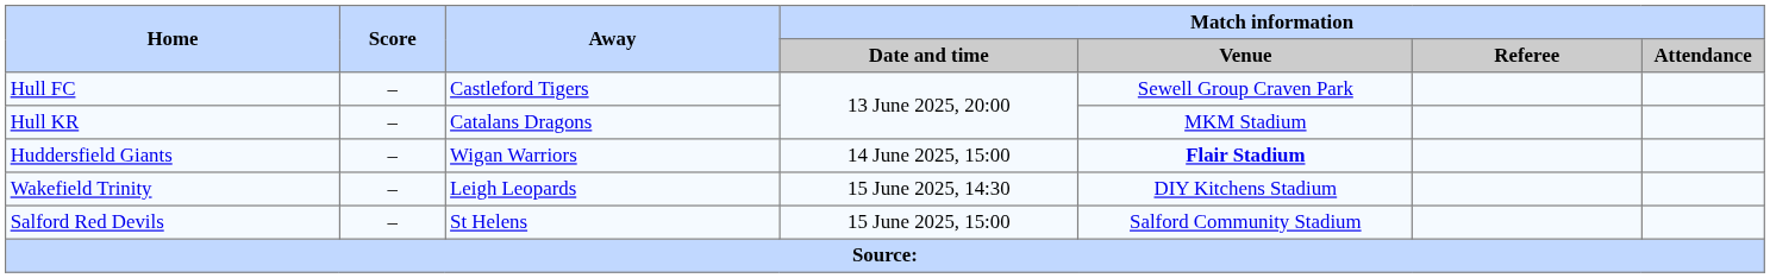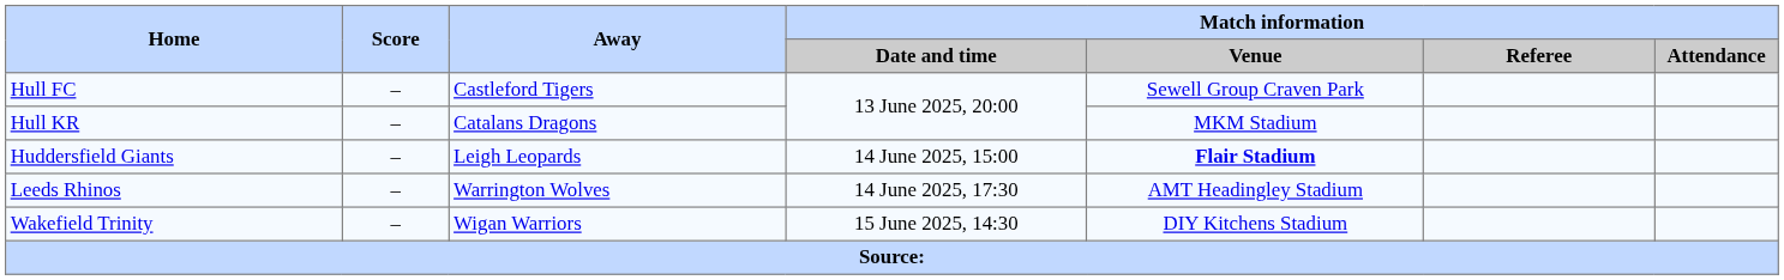Huddersfield Giants | Away: Wigan Warriors -> Leigh Leopards
+ row: Leeds Rhinos | – | Warrington Wolves | 14 June 2025, 17:30 | AMT Headingley Stadium
Wakefield Trinity | Away: Leigh Leopards -> Wigan Warriors
- row: Salford Red Devils | – | St Helens | 15 June 2025, 15:00 | Salford Community Stadium
